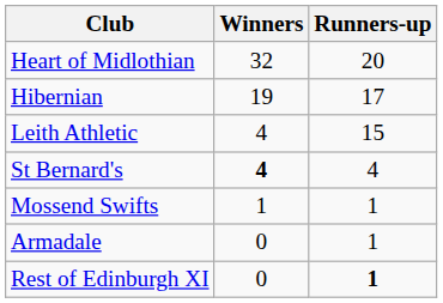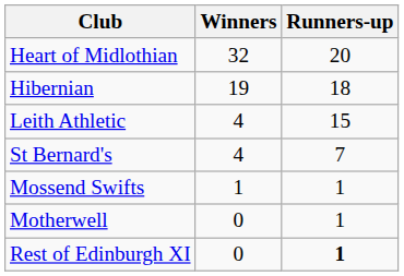Hibernian | Runners-up: 17 -> 18
St Bernard's | Winners: bold -> normal
St Bernard's | Runners-up: 4 -> 7
- row: Armadale | 0 | 1
+ row: Motherwell | 0 | 1
